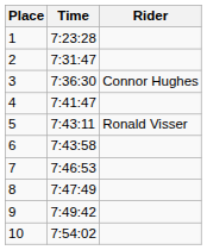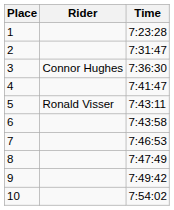columns swapped: Rider <-> Time
